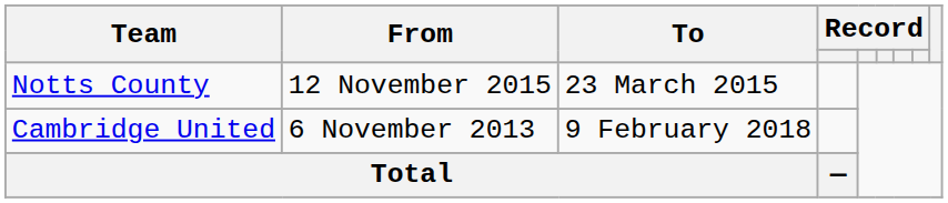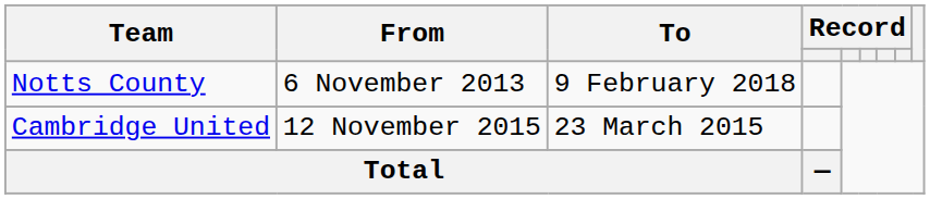Notts County | From: 12 November 2015 -> 6 November 2013
Notts County | To: 23 March 2015 -> 9 February 2018
Cambridge United | From: 6 November 2013 -> 12 November 2015
Cambridge United | To: 9 February 2018 -> 23 March 2015
